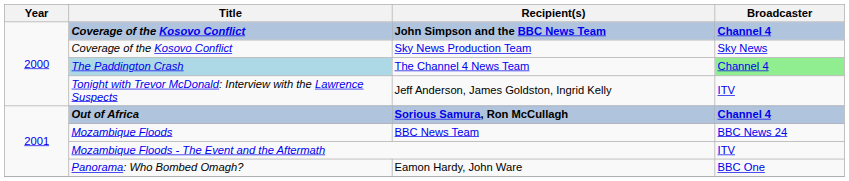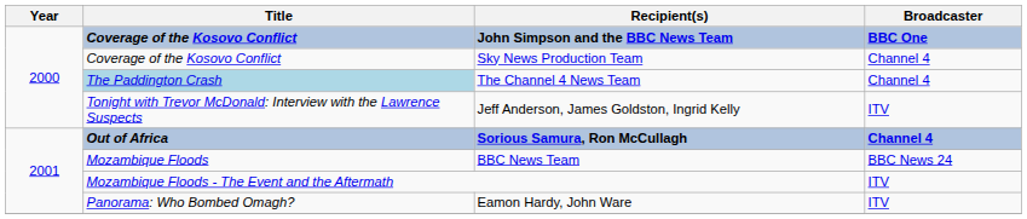John Simpson and the BBC News Team | Broadcaster: Channel 4 -> BBC One
Sky News Production Team | Broadcaster: Sky News -> Channel 4
The Channel 4 News Team | Broadcaster: lightgreen background -> no background
Eamon Hardy, John Ware | Broadcaster: BBC One -> ITV
